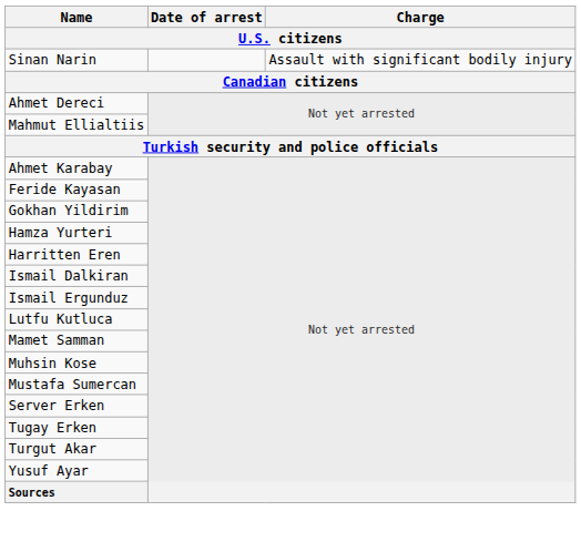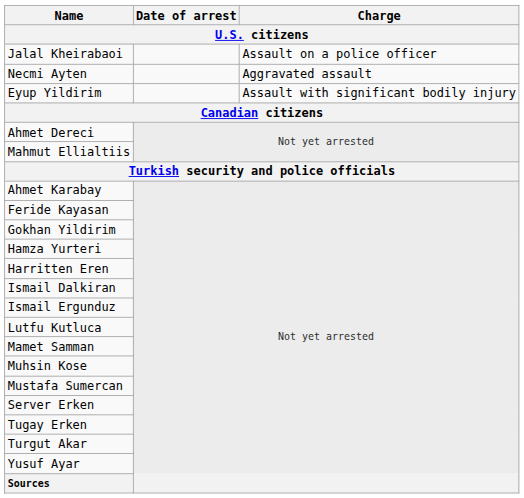+ row: Jalal Kheirabaoi | Assault on a police officer
+ row: Necmi Ayten | Aggravated assault
- row: Sinan Narin | Assault with significant bodily injury
+ row: Eyup Yildirim | Assault with significant bodily injury
